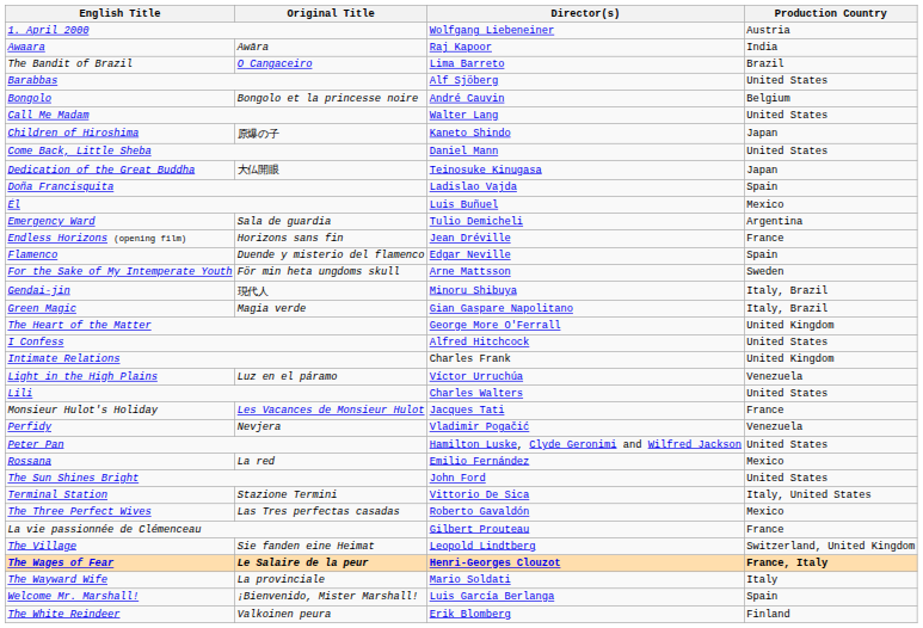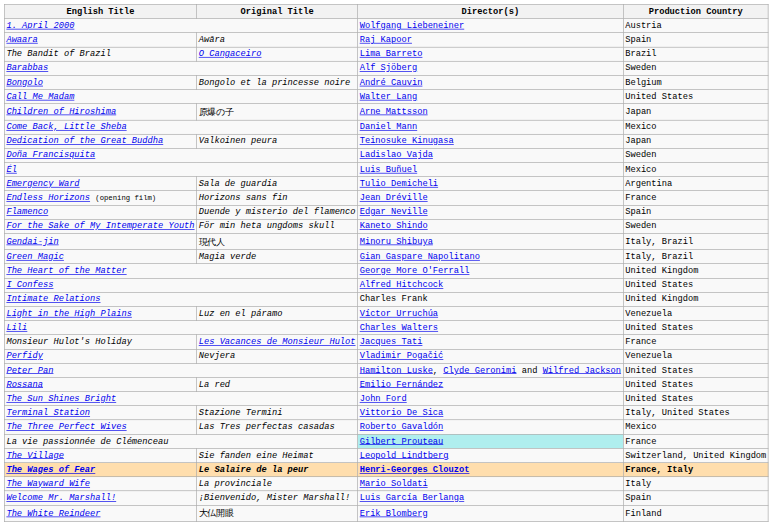Awaara | Production Country: India -> Spain
Barabbas | Production Country: United States -> Sweden
Children of Hiroshima | Director(s): Kaneto Shindo -> Arne Mattsson
Come Back, Little Sheba | Production Country: United States -> Mexico
Dedication of the Great Buddha | Original Title: 大仏開眼 -> Valkoinen peura
Doña Francisquita | Production Country: Spain -> Sweden
For the Sake of My Intemperate Youth | Director(s): Arne Mattsson -> Kaneto Shindo
Rossana | Production Country: Mexico -> United States
La vie passionnée de Clémenceau | Director(s): no background -> paleturquoise background
The White Reindeer | Original Title: Valkoinen peura -> 大仏開眼
